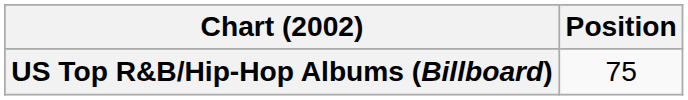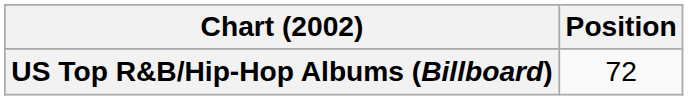US Top R&B/Hip-Hop Albums (Billboard) | Position: 75 -> 72
